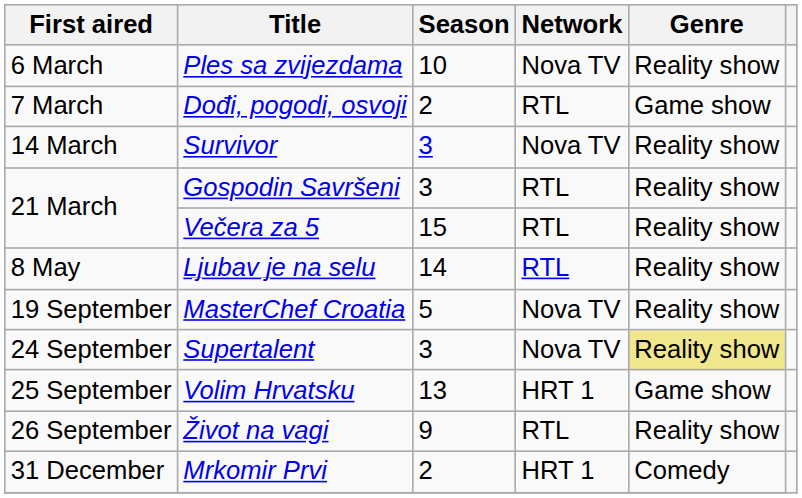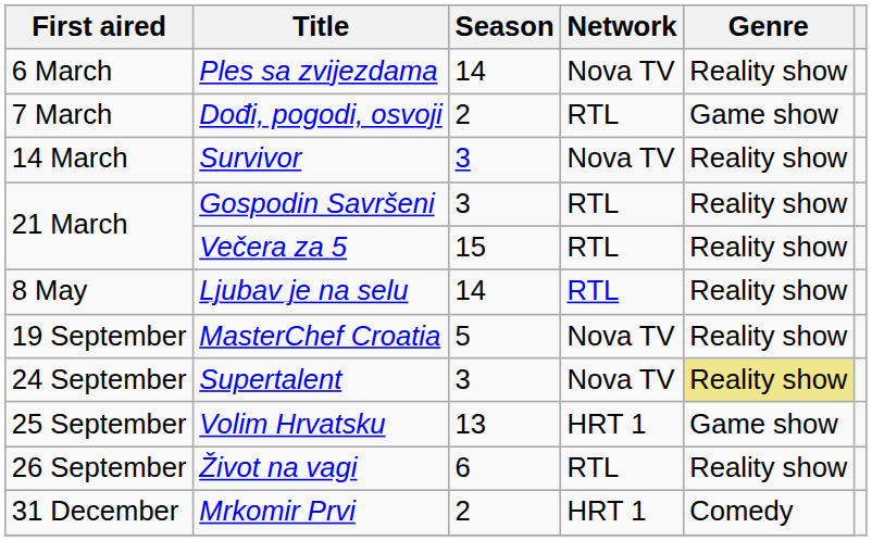Ples sa zvijezdama | Season: 10 -> 14
Život na vagi | Season: 9 -> 6
